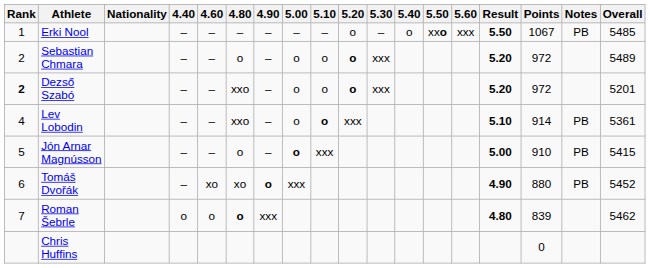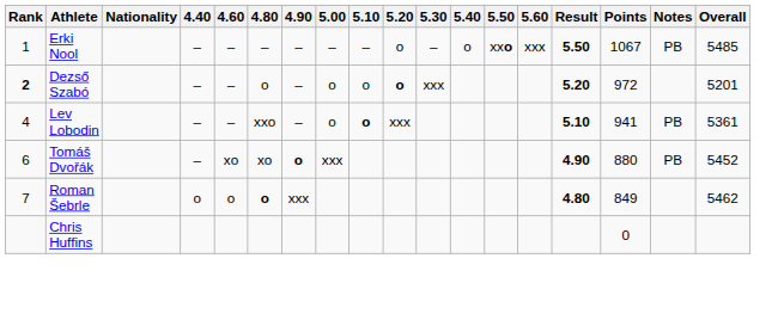- row: 2 | Sebastian Chmara | – | – | o | – | o | o | o | xxx | 5.20 | 972 | 5489
Dezső Szabó | 4.80: xxo -> o
Lev Lobodin | Points: 914 -> 941
- row: 5 | Jón Arnar Magnússon | – | – | o | – | o | xxx | 5.00 | 910 | PB | 5415
Roman Šebrle | Points: 839 -> 849
